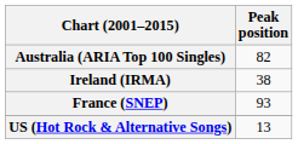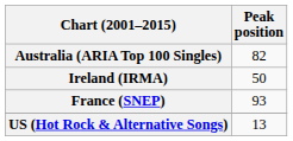Ireland (IRMA) | Peak position: 38 -> 50
